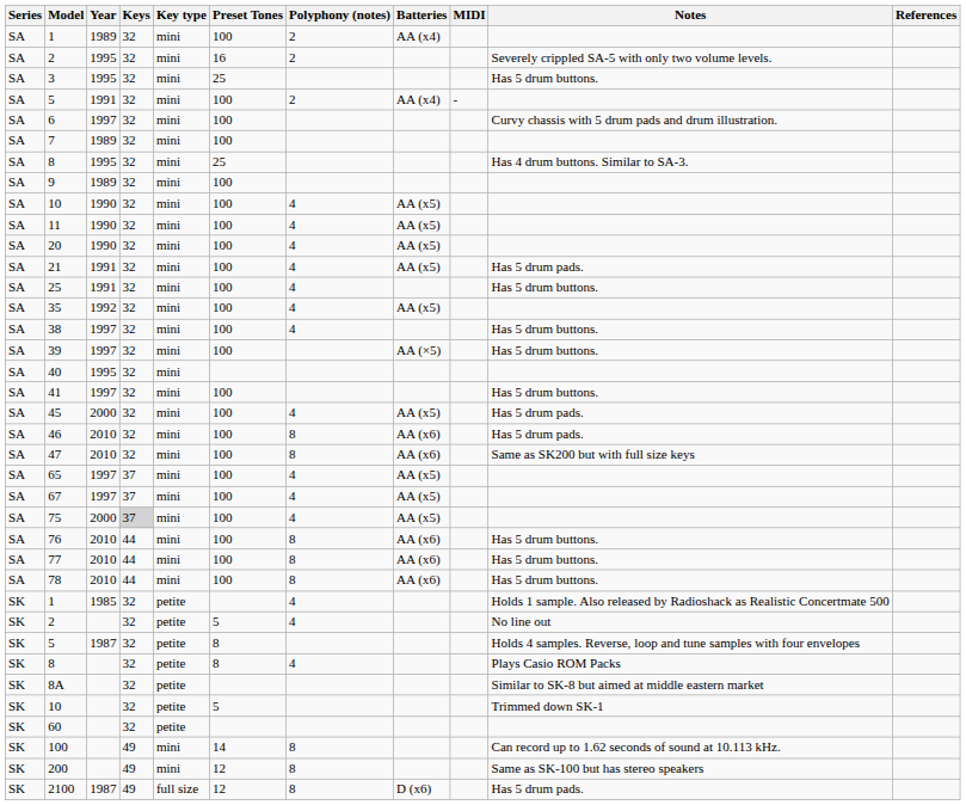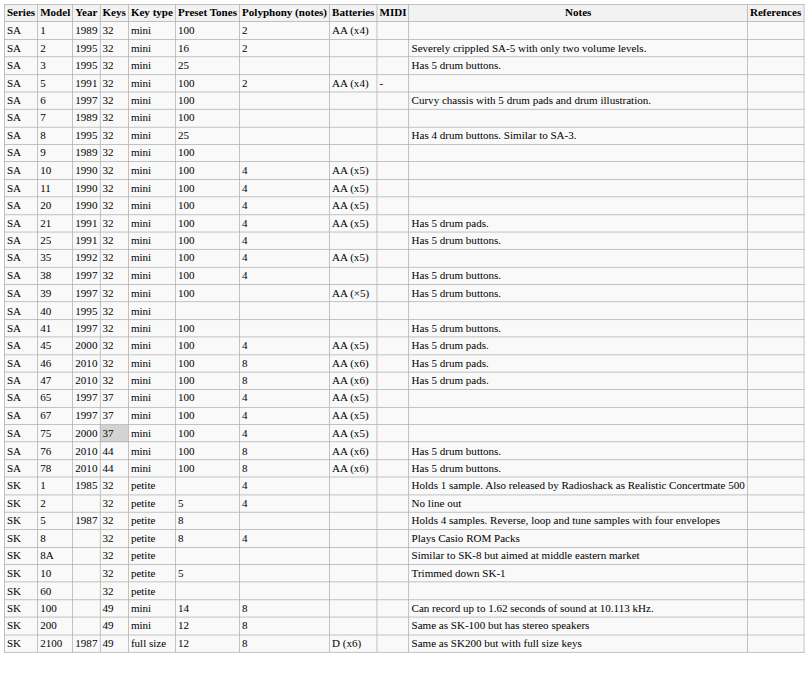47 | Notes: Same as SK200 but with full size keys -> Has 5 drum pads.
- row: SA | 77 | 2010 | 44 | mini | 100 | 8 | AA (x6) | Has 5 drum buttons.
2100 | Notes: Has 5 drum pads. -> Same as SK200 but with full size keys
